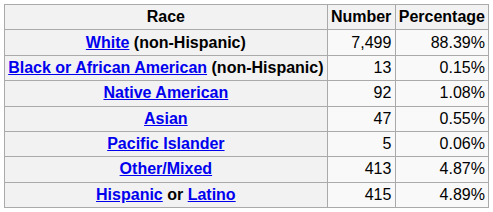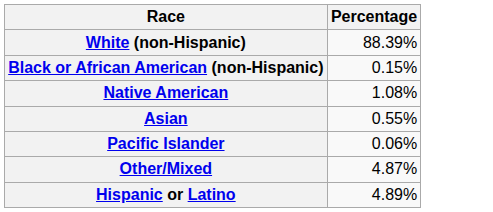- column: Number | 7,499 | 13 | 92 | 47 | 5 | 413 | 415
